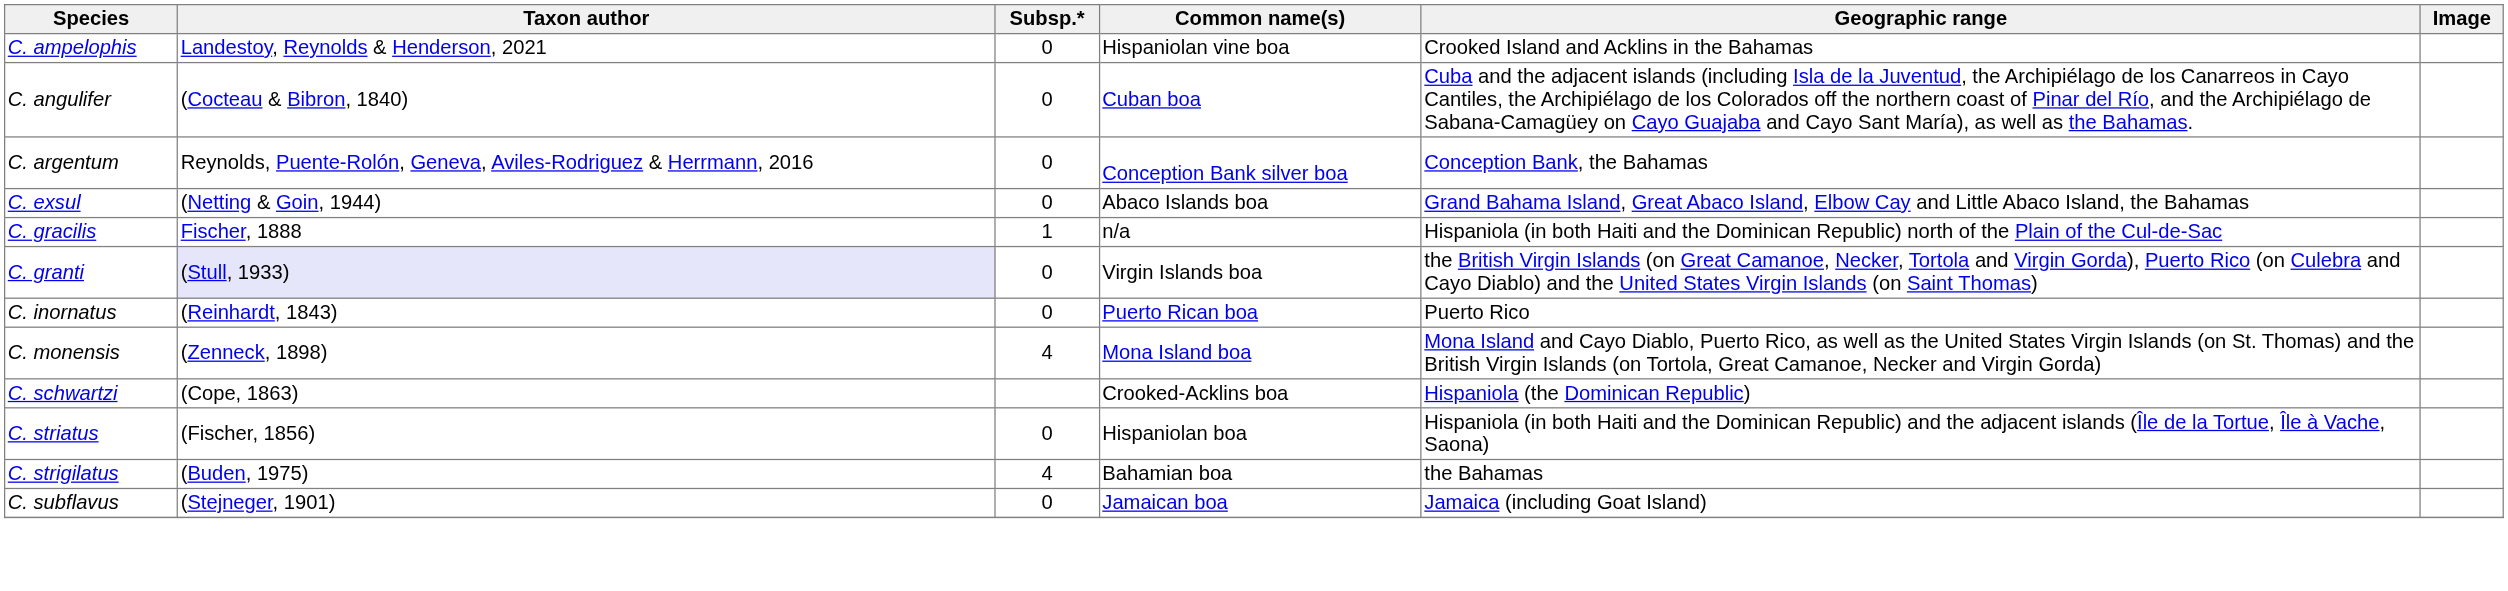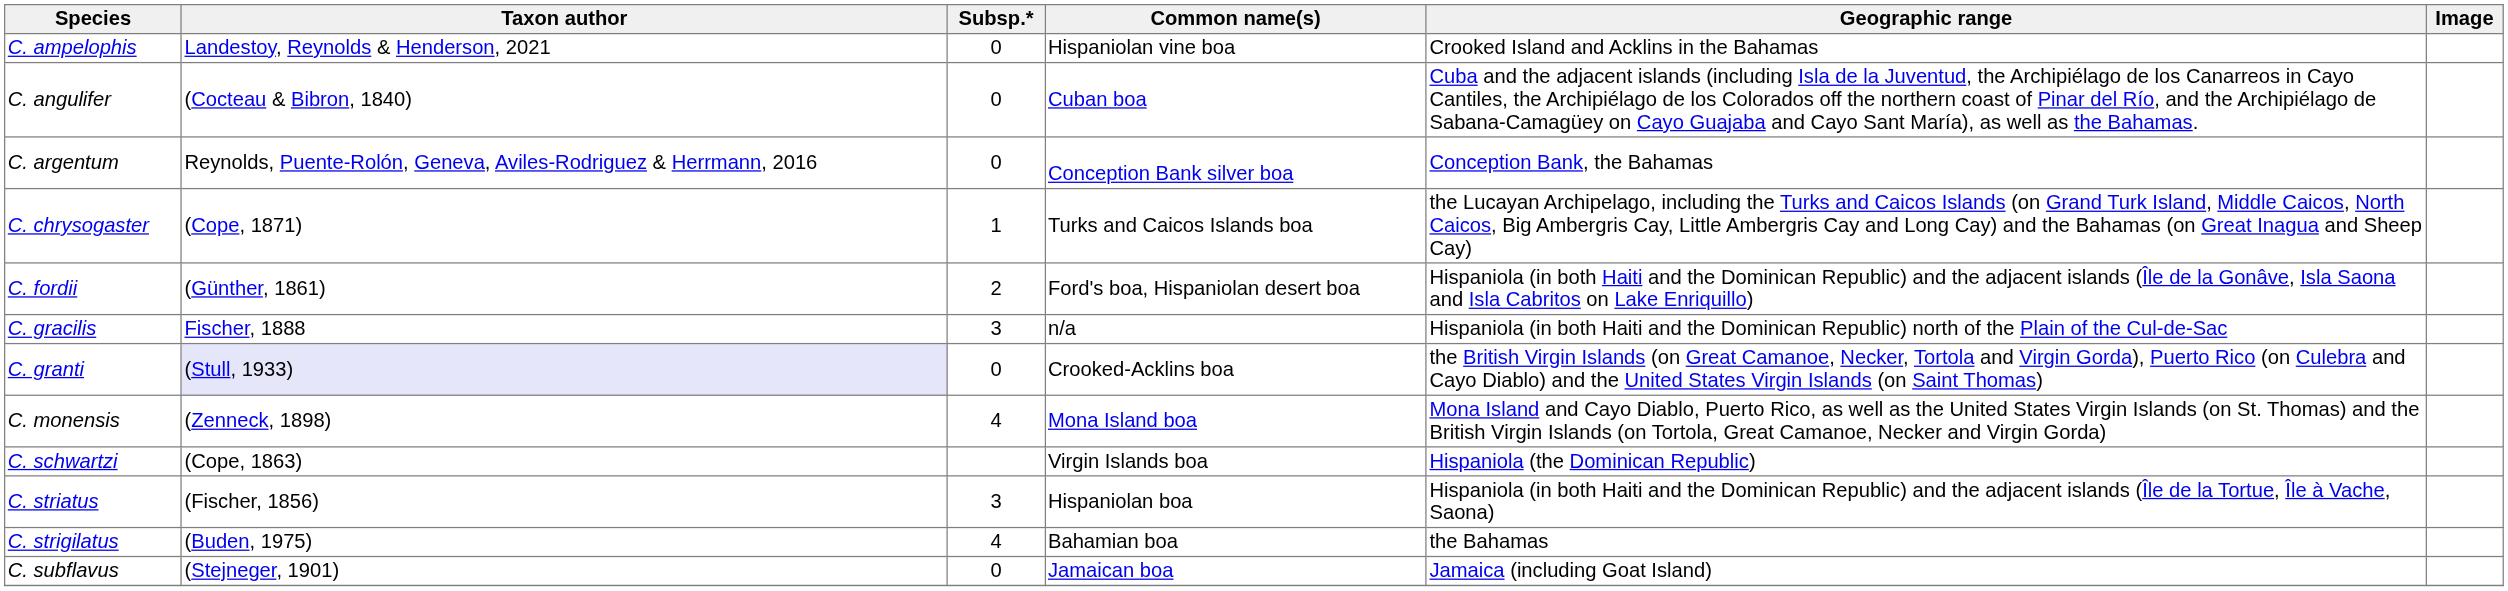+ row: C. chrysogaster | (Cope, 1871) | 1 | Turks and Caicos Islands boa | the Lucayan Archipelago, including the Turks and Caicos Islands (on Grand Turk Island, Middle Caicos, North Caicos, Big Ambergris Cay, Little Ambergris Cay and Long Cay) and the Bahamas (on Great Inagua and Sheep Cay)
- row: C. exsul | (Netting & Goin, 1944) | 0 | Abaco Islands boa | Grand Bahama Island, Great Abaco Island, Elbow Cay and Little Abaco Island, the Bahamas
+ row: C. fordii | (Günther, 1861) | 2 | Ford's boa, Hispaniolan desert boa | Hispaniola (in both Haiti and the Dominican Republic) and the adjacent islands (Île de la Gonâve, Isla Saona and Isla Cabritos on Lake Enriquillo)
C. gracilis | Subsp.*: 1 -> 3
C. granti | Common name(s): Virgin Islands boa -> Crooked-Acklins boa
- row: C. inornatus | (Reinhardt, 1843) | 0 | Puerto Rican boa | Puerto Rico
C. schwartzi | Common name(s): Crooked-Acklins boa -> Virgin Islands boa
C. striatus | Subsp.*: 0 -> 3
